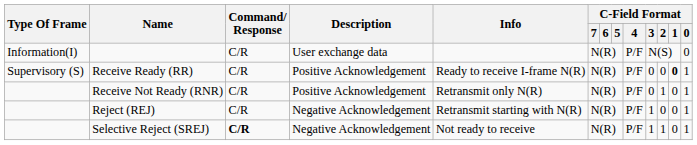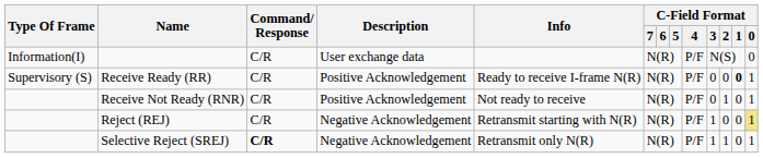Receive Not Ready (RNR) | Info: Retransmit only N(R) -> Not ready to receive
Reject (REJ) | C-Field Format / 0: no background -> khaki background
Selective Reject (SREJ) | Info: Not ready to receive -> Retransmit only N(R)
